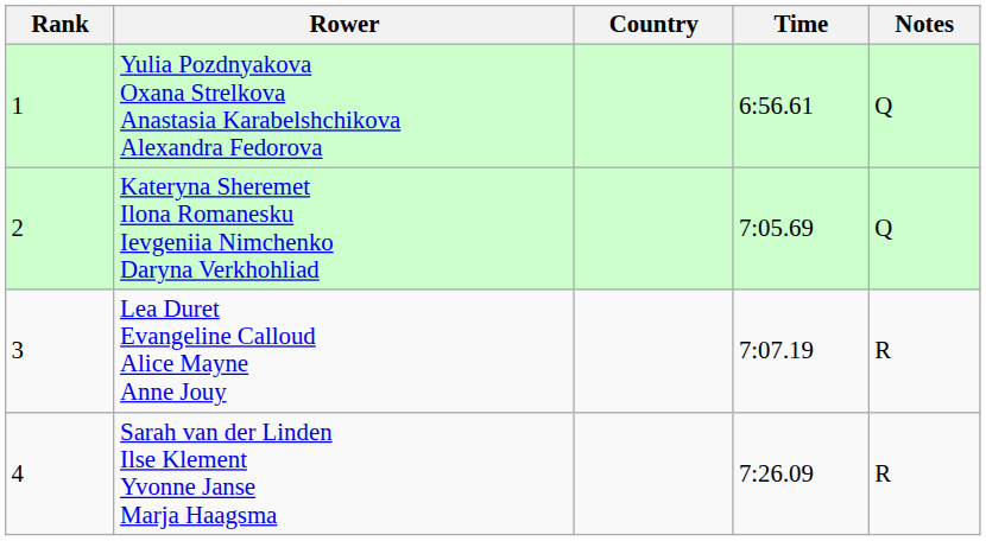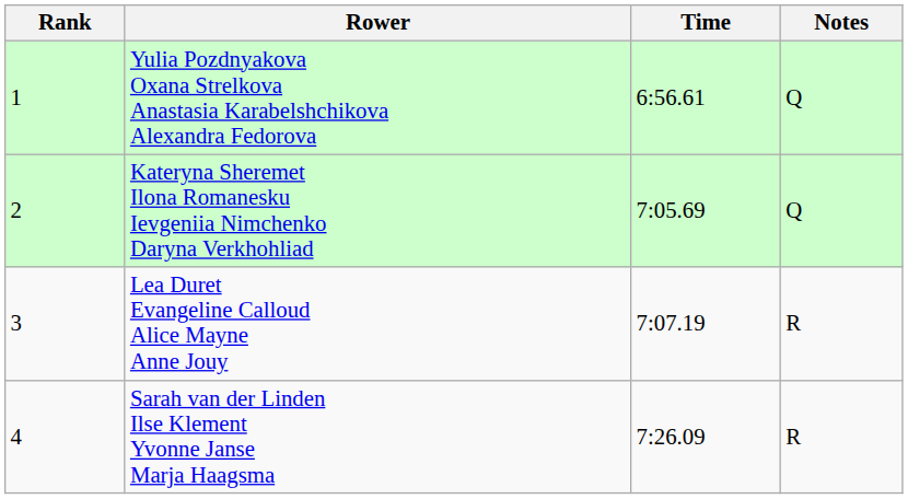- column: Country
